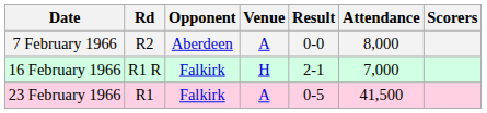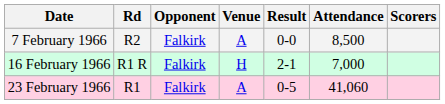7 February 1966 | Opponent: Aberdeen -> Falkirk
7 February 1966 | Attendance: 8,000 -> 8,500
23 February 1966 | Attendance: 41,500 -> 41,060
